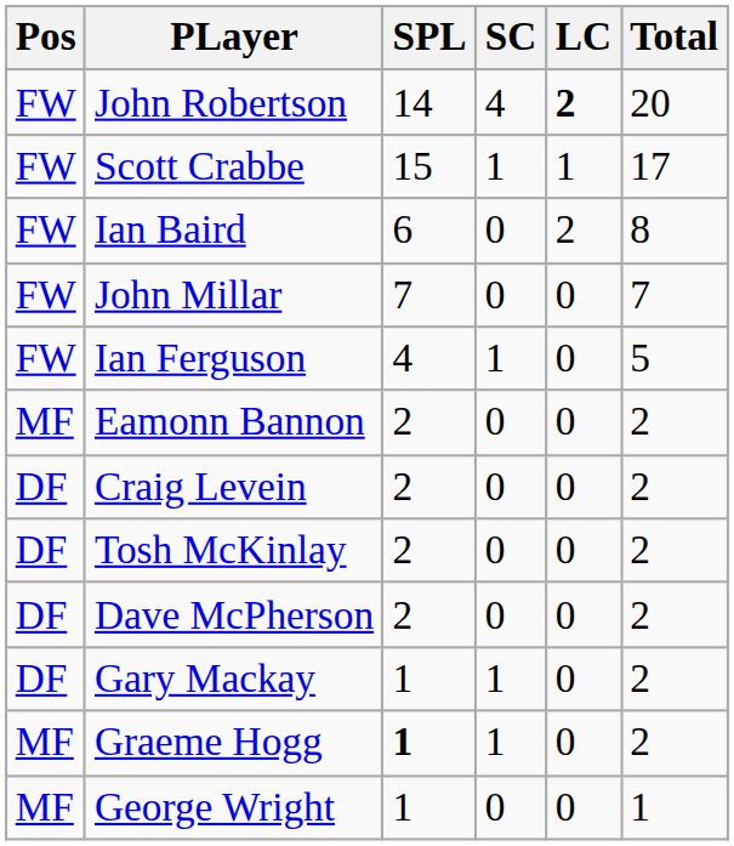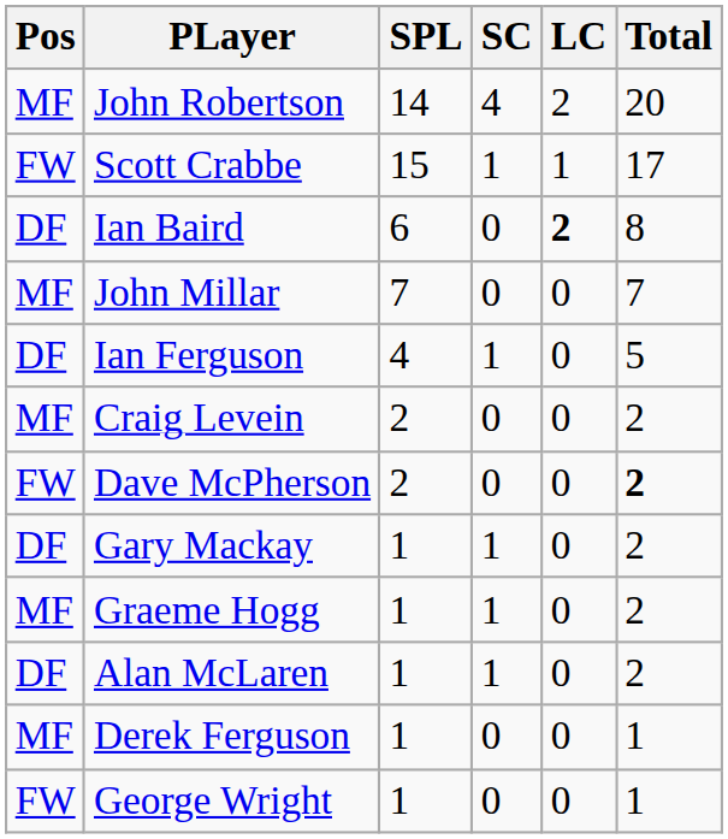John Robertson | Pos: FW -> MF
John Robertson | LC: bold -> normal
Ian Baird | Pos: FW -> DF
Ian Baird | LC: normal -> bold
John Millar | Pos: FW -> MF
Ian Ferguson | Pos: FW -> DF
- row: MF | Eamonn Bannon | 2 | 0 | 0 | 2
Craig Levein | Pos: DF -> MF
- row: DF | Tosh McKinlay | 2 | 0 | 0 | 2
Dave McPherson | Pos: DF -> FW
Dave McPherson | Total: normal -> bold
Graeme Hogg | SPL: bold -> normal
+ row: DF | Alan McLaren | 1 | 1 | 0 | 2
+ row: MF | Derek Ferguson | 1 | 0 | 0 | 1
George Wright | Pos: MF -> FW
